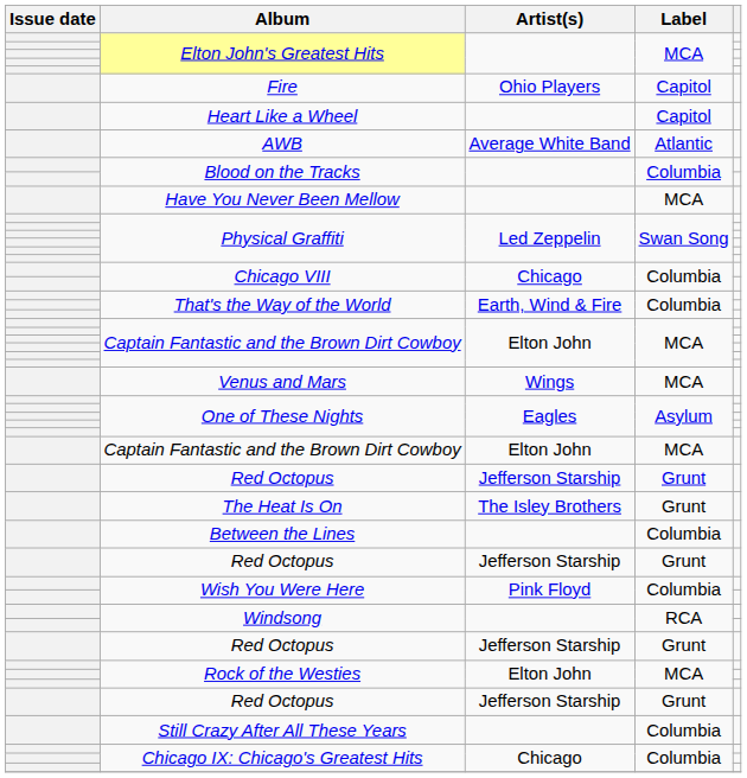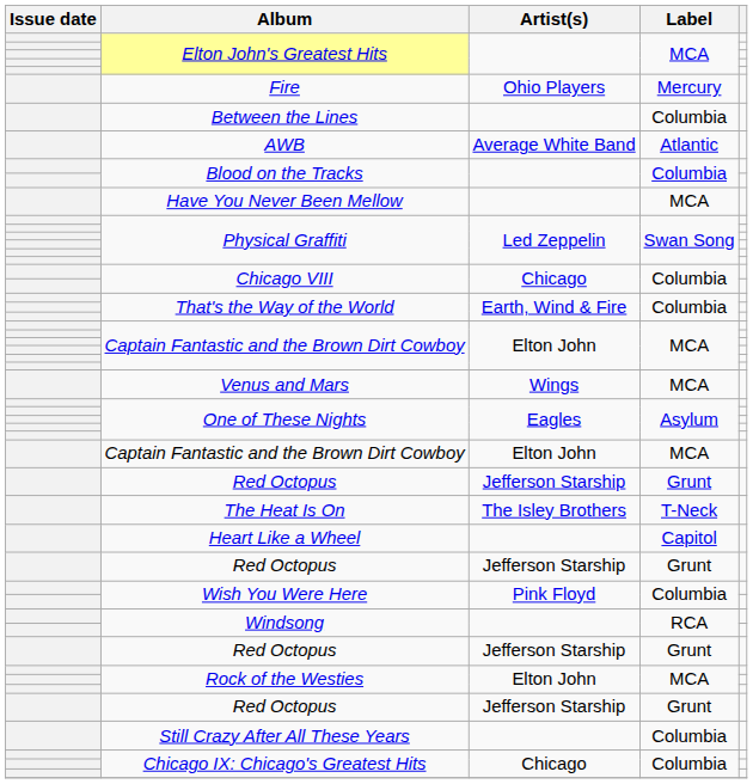Fire | Label: Capitol -> Mercury
rows swapped: Heart Like a Wheel <-> Between the Lines
The Heat Is On | Label: Grunt -> T-Neck
